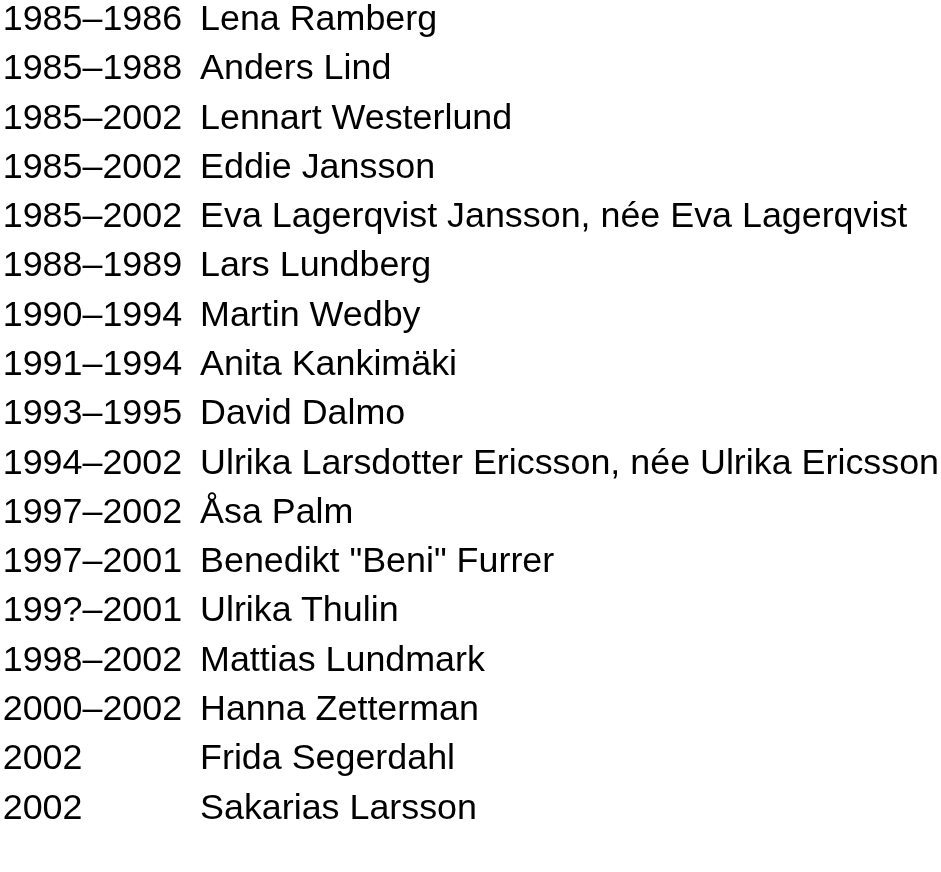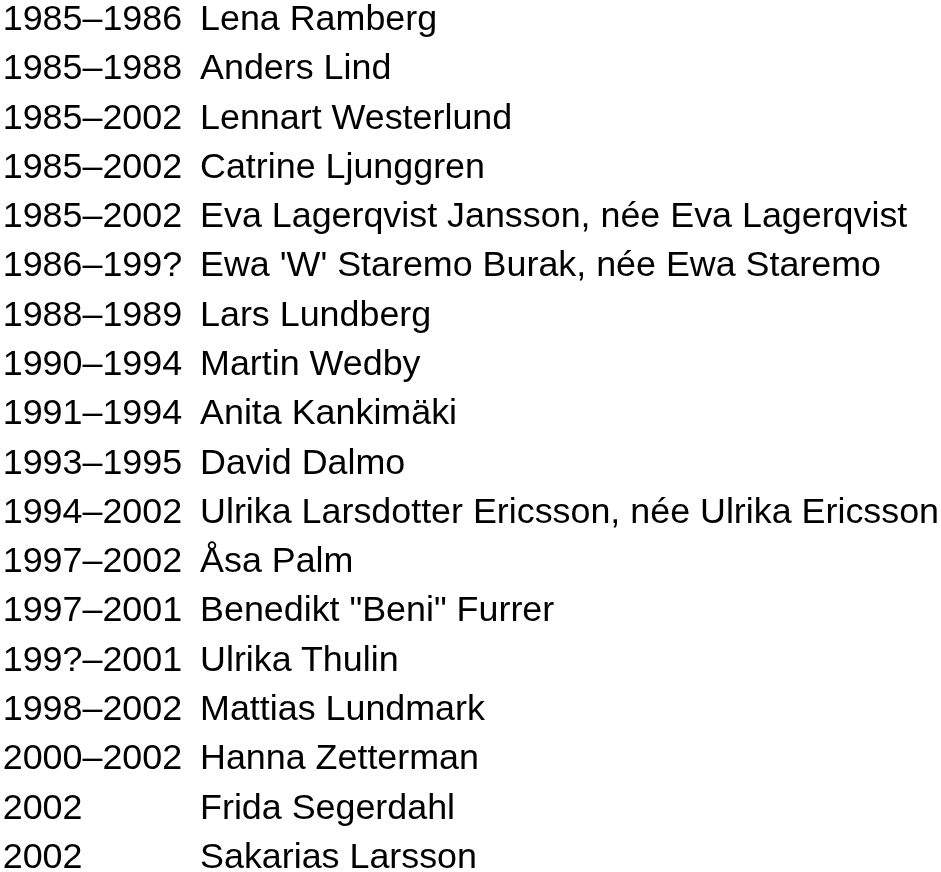+ row: 1985–2002 | Catrine Ljunggren
- row: 1985–2002 | Eddie Jansson
+ row: 1986–199? | Ewa 'W' Staremo Burak, née Ewa Staremo
